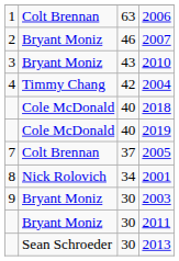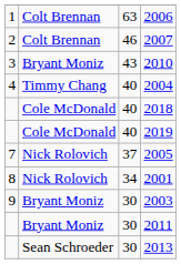2007 | column 2: Bryant Moniz -> Colt Brennan
2004 | column 3: 42 -> 40
2005 | column 2: Colt Brennan -> Nick Rolovich
